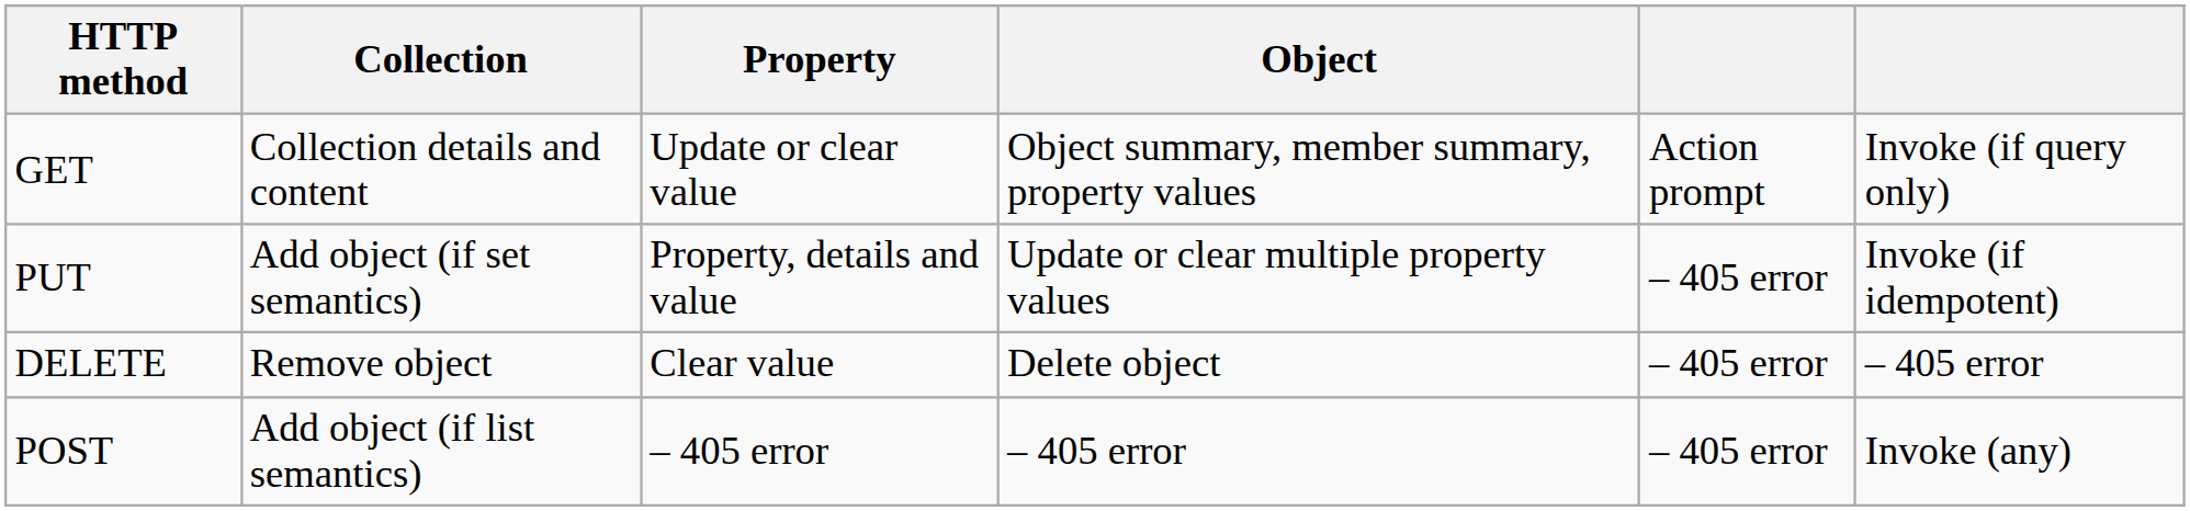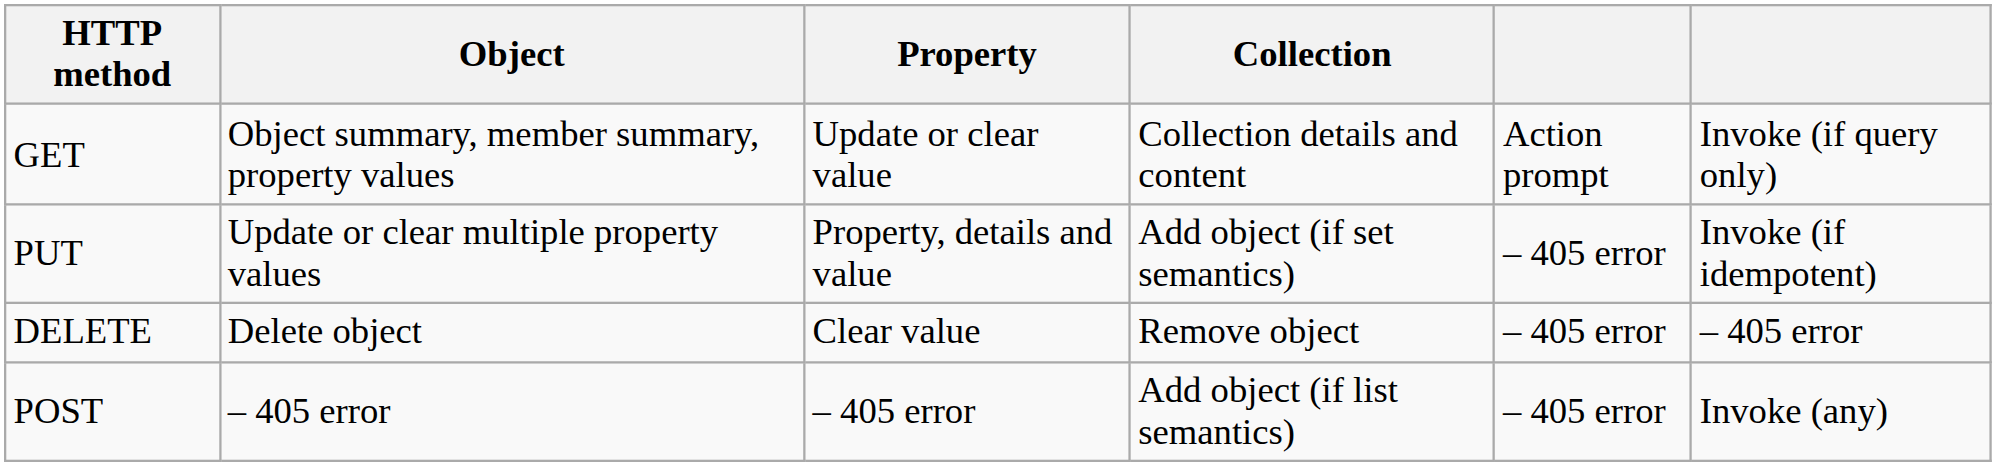columns swapped: Object <-> Collection
